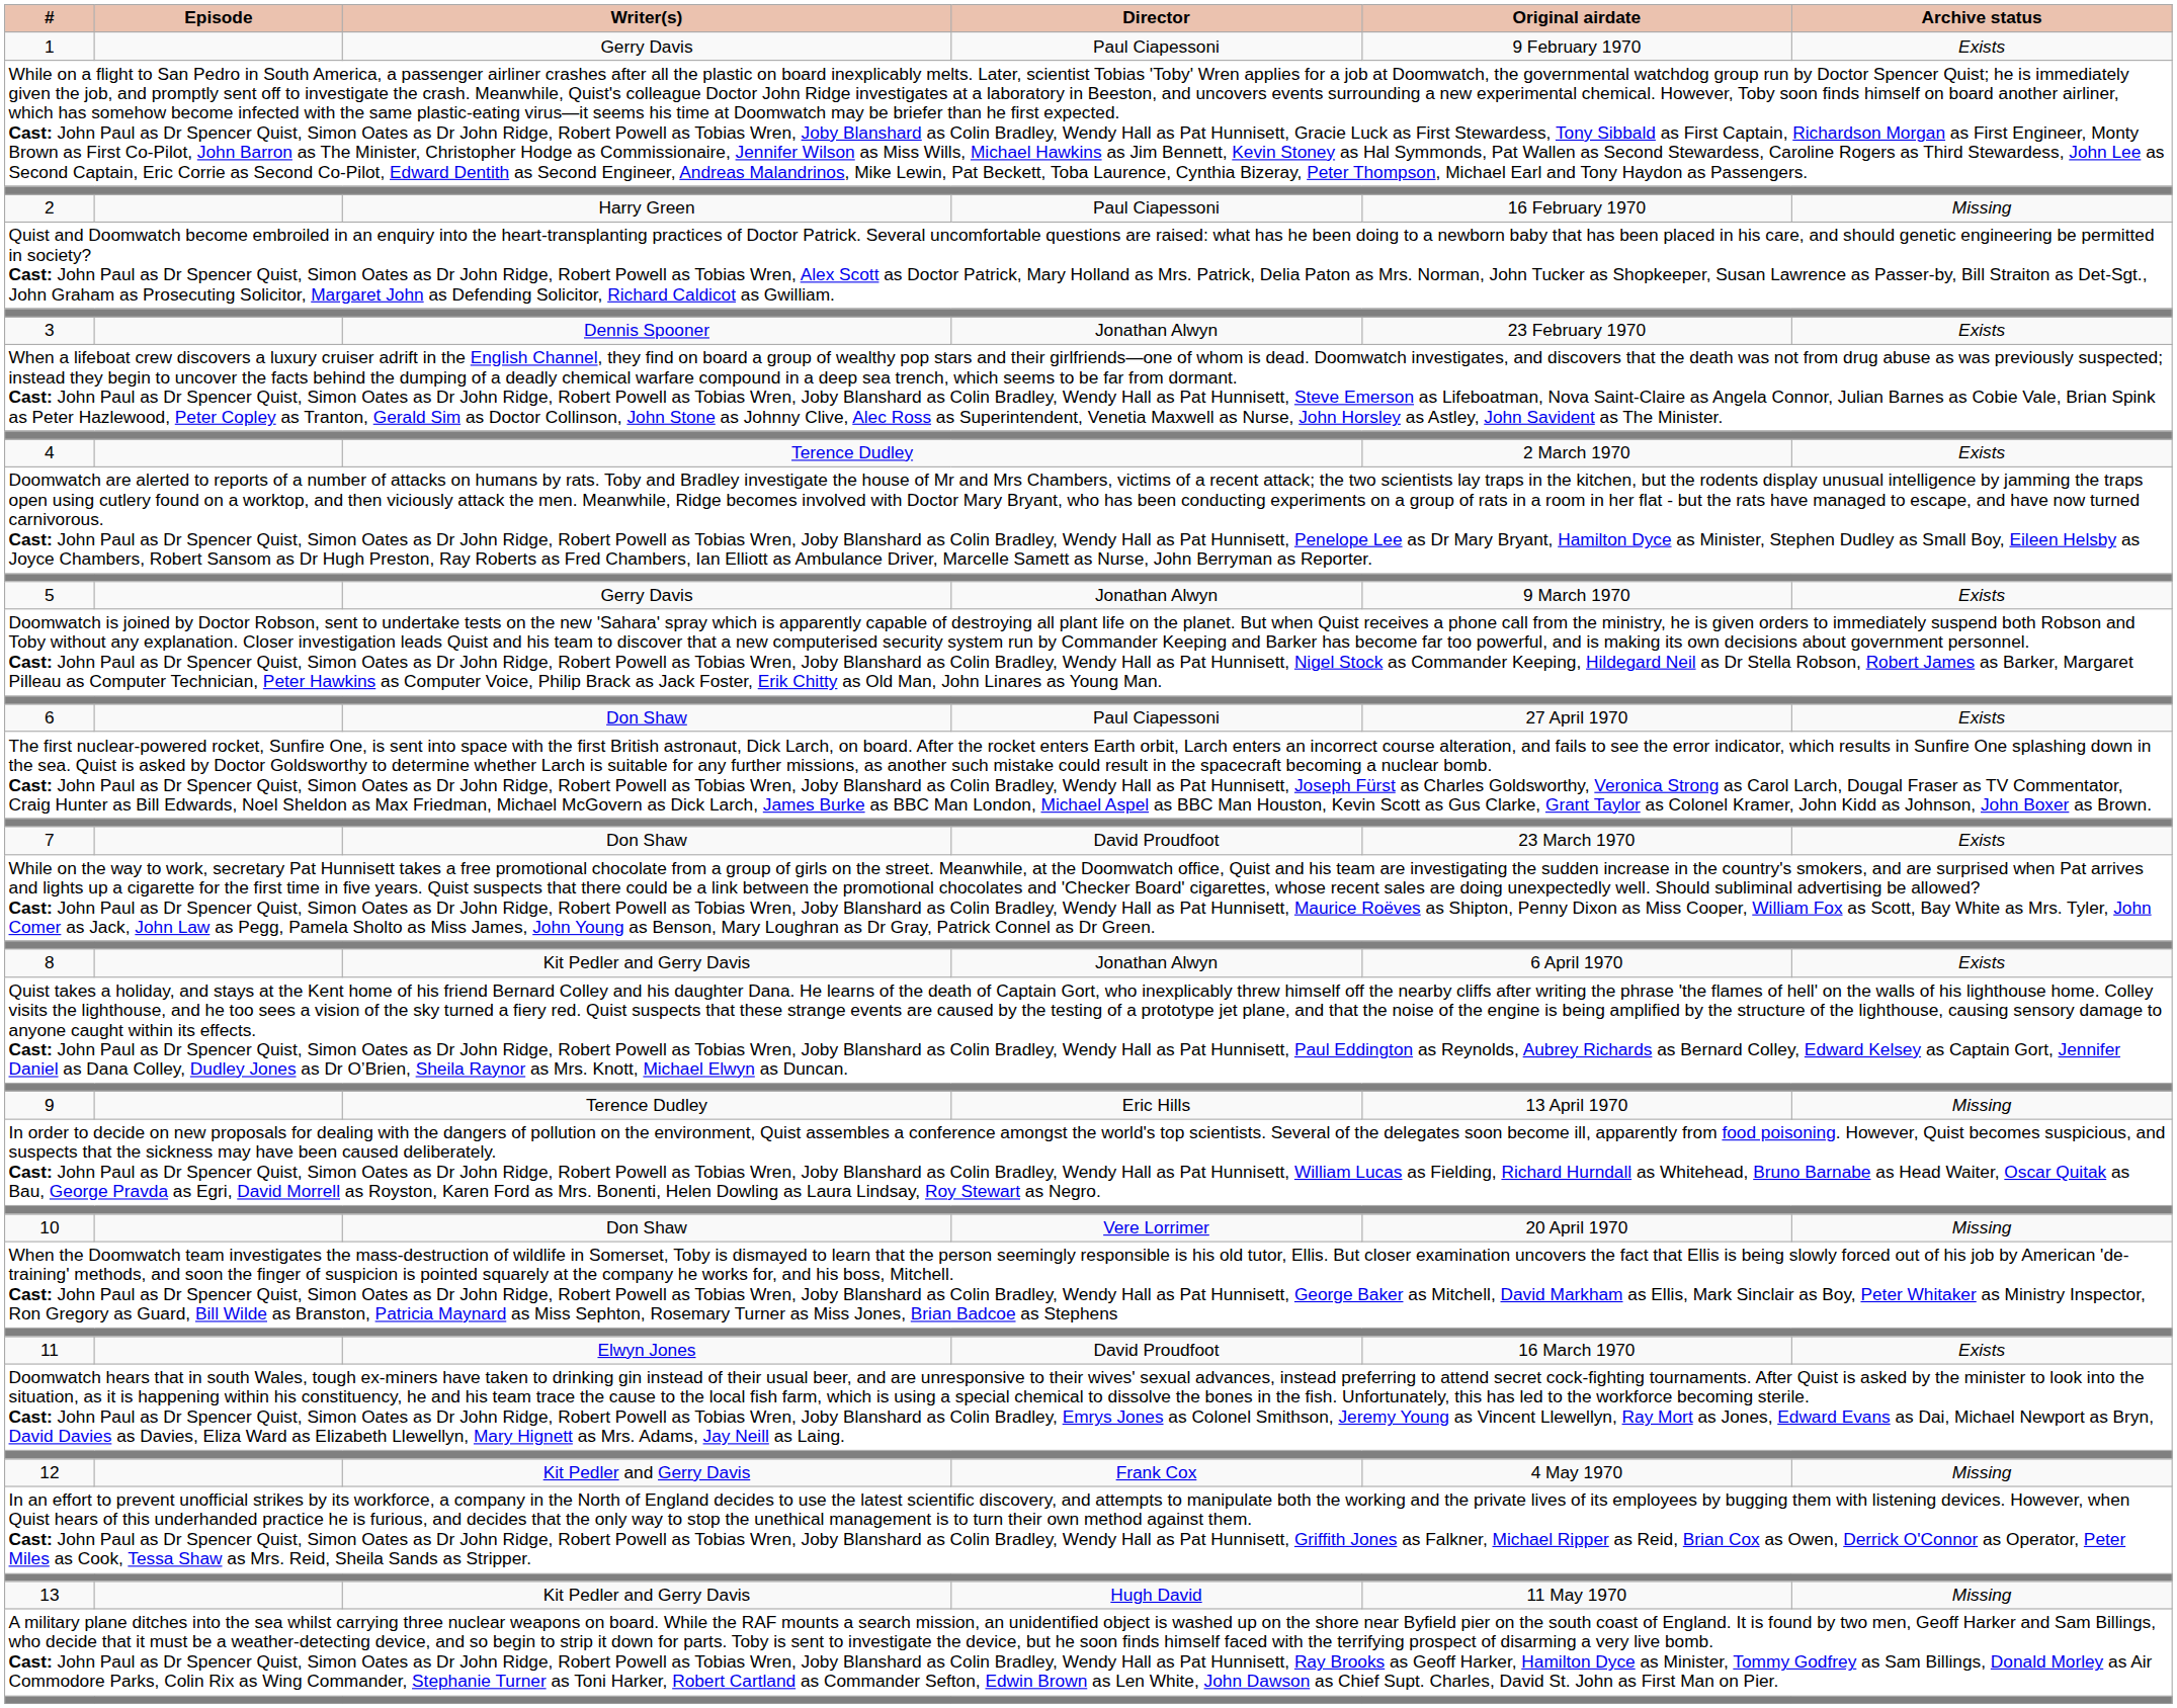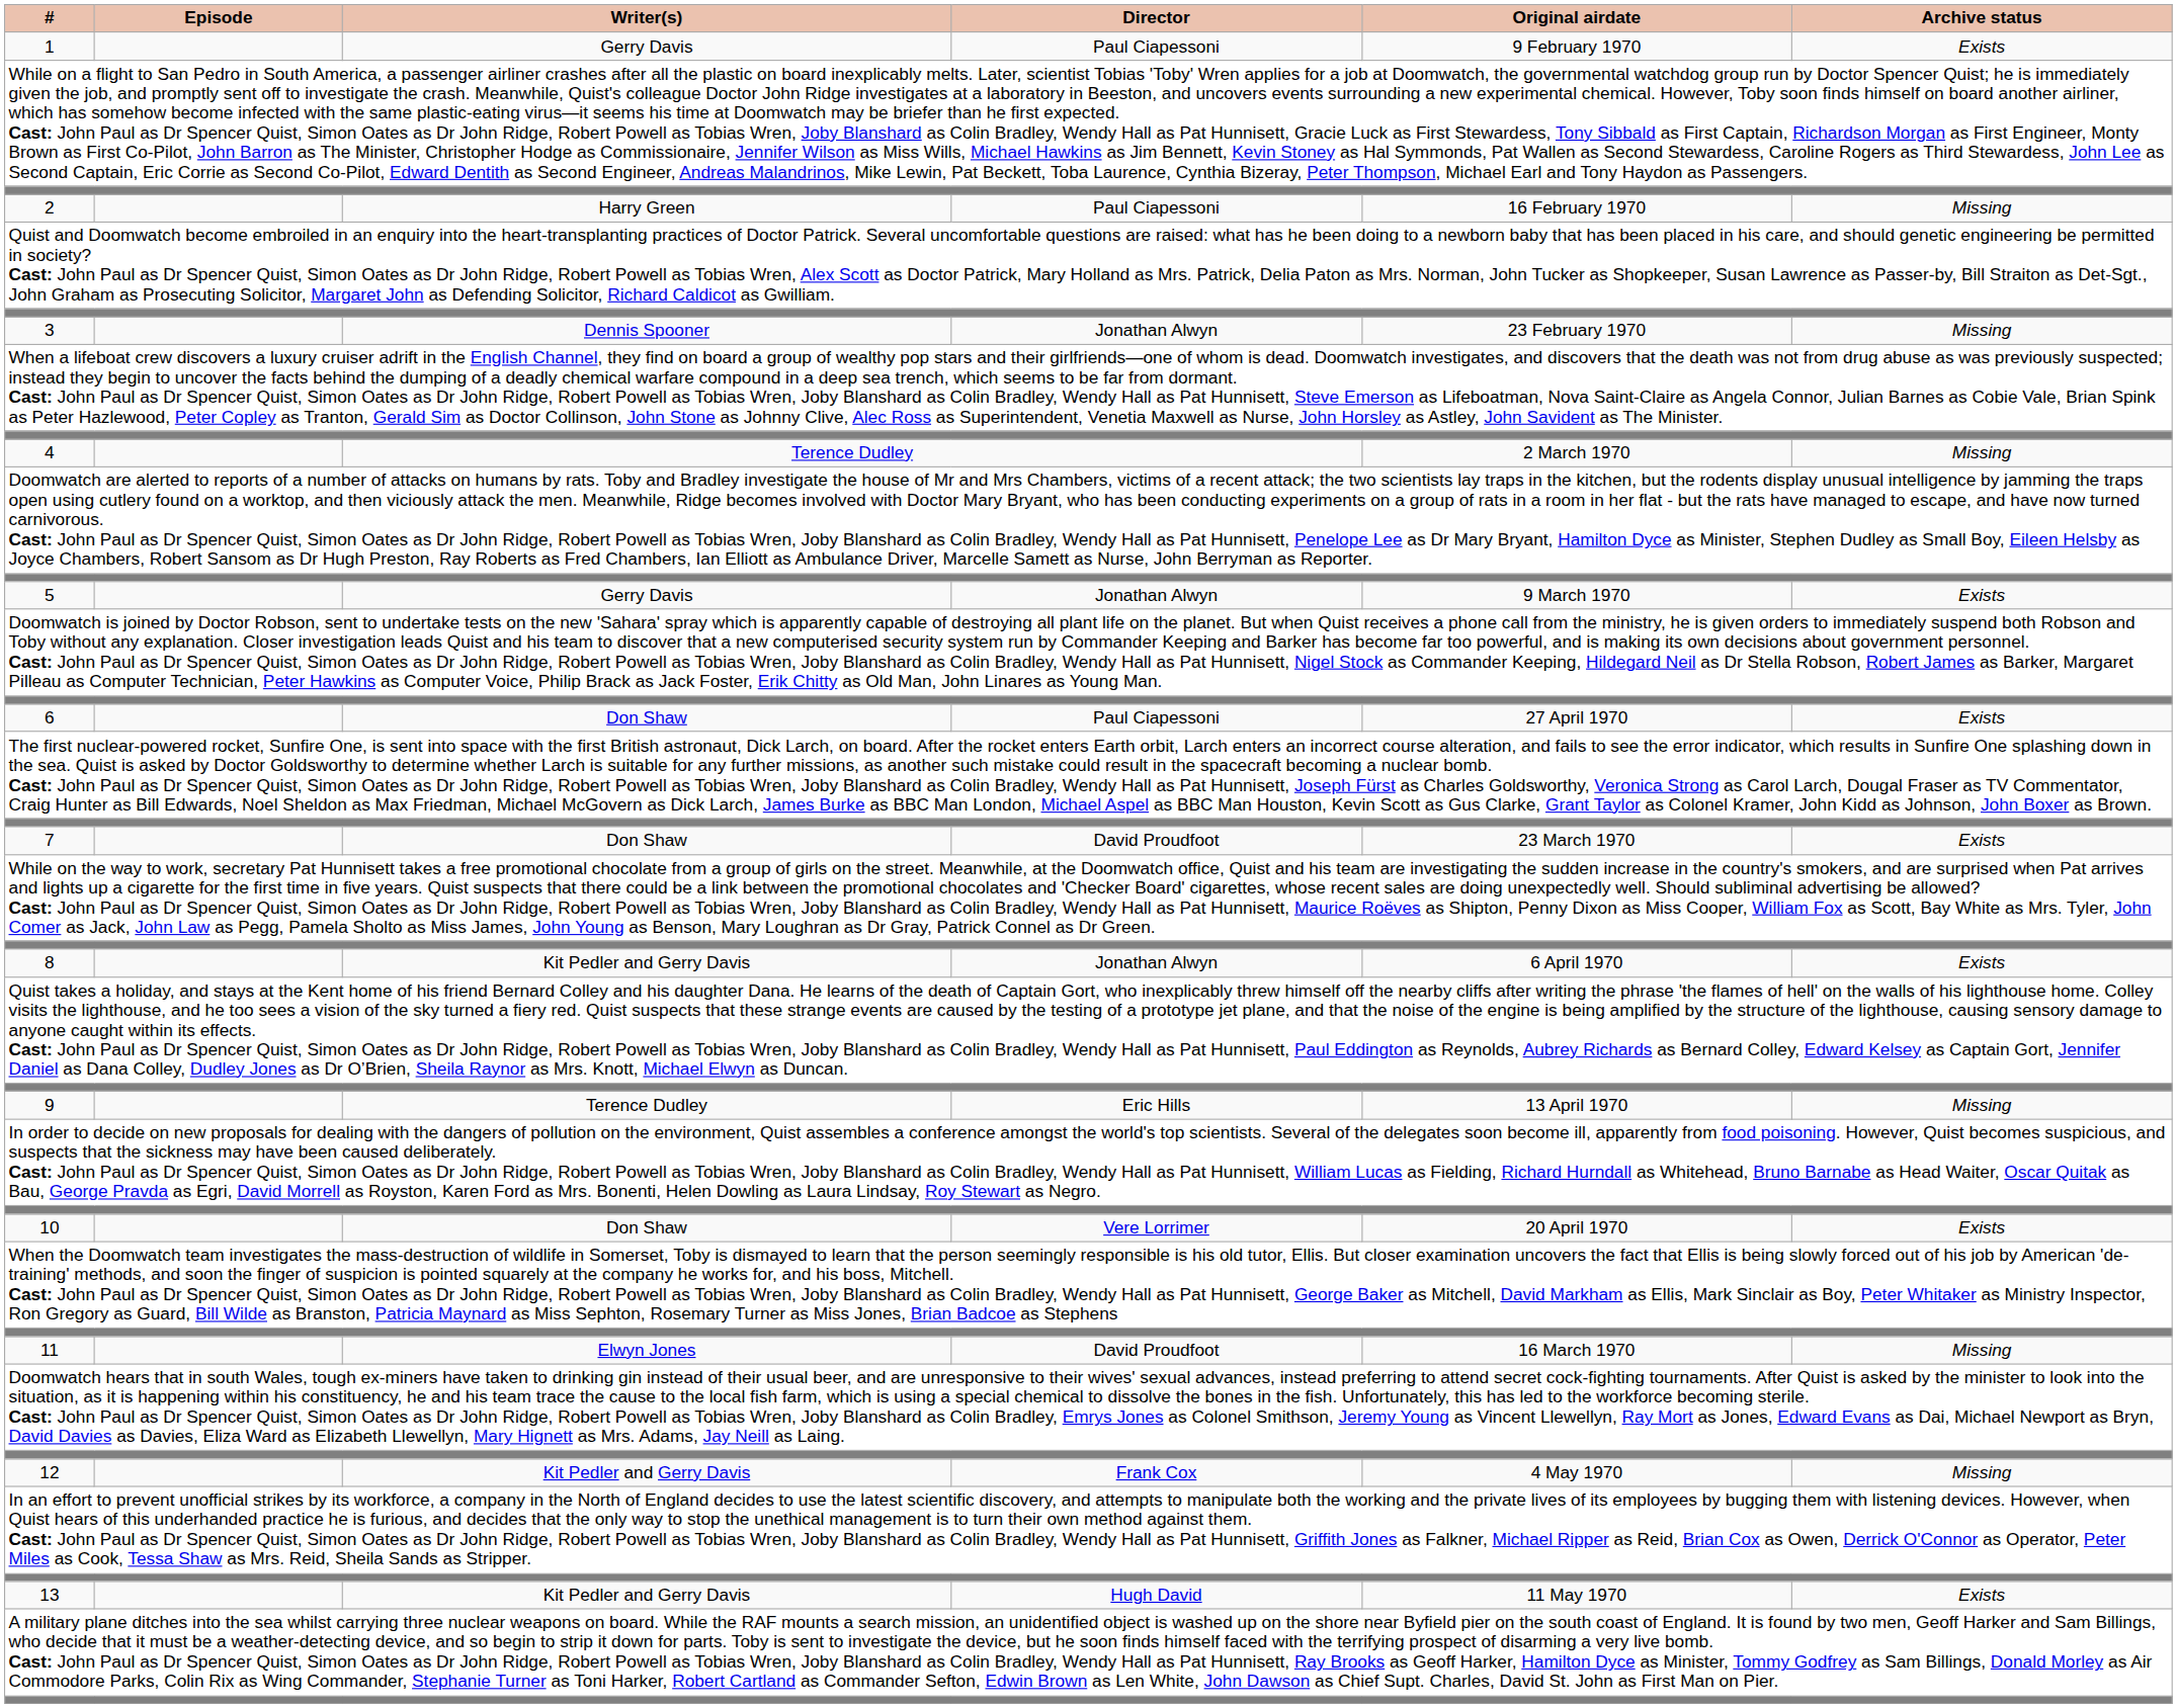3 | Archive status: Exists -> Missing
4 | Archive status: Exists -> Missing
10 | Archive status: Missing -> Exists
11 | Archive status: Exists -> Missing
13 | Archive status: Missing -> Exists
